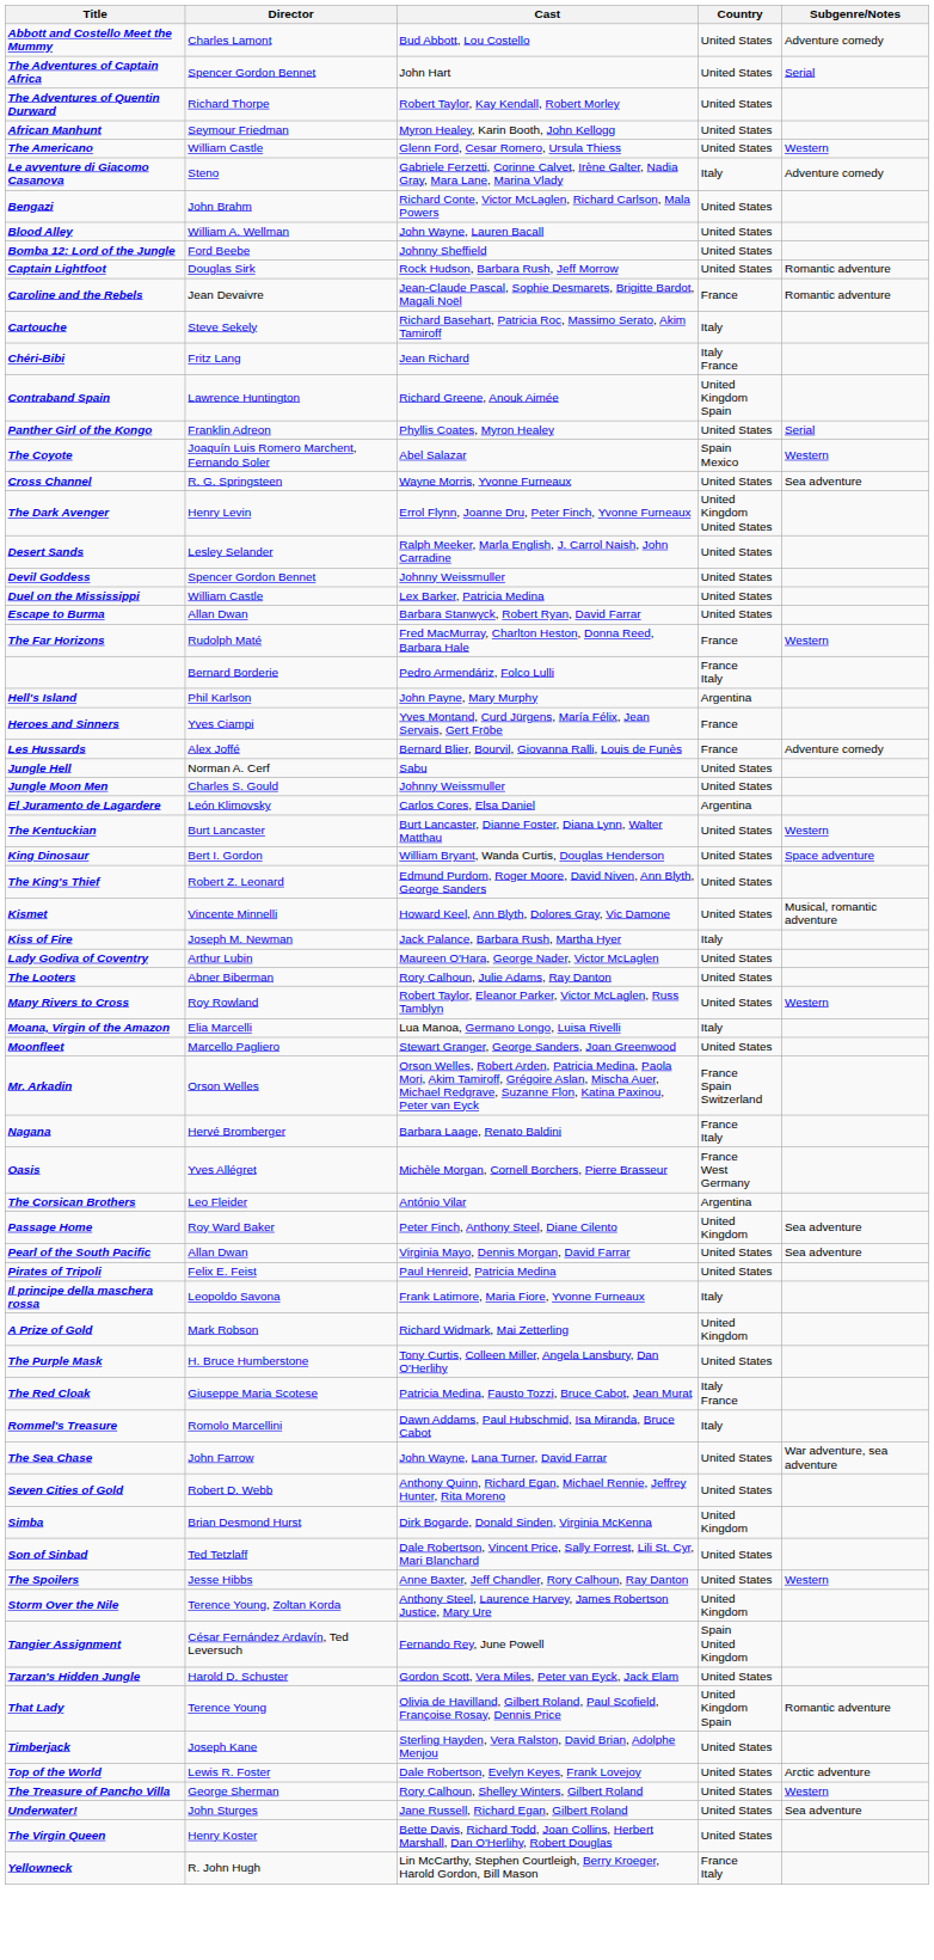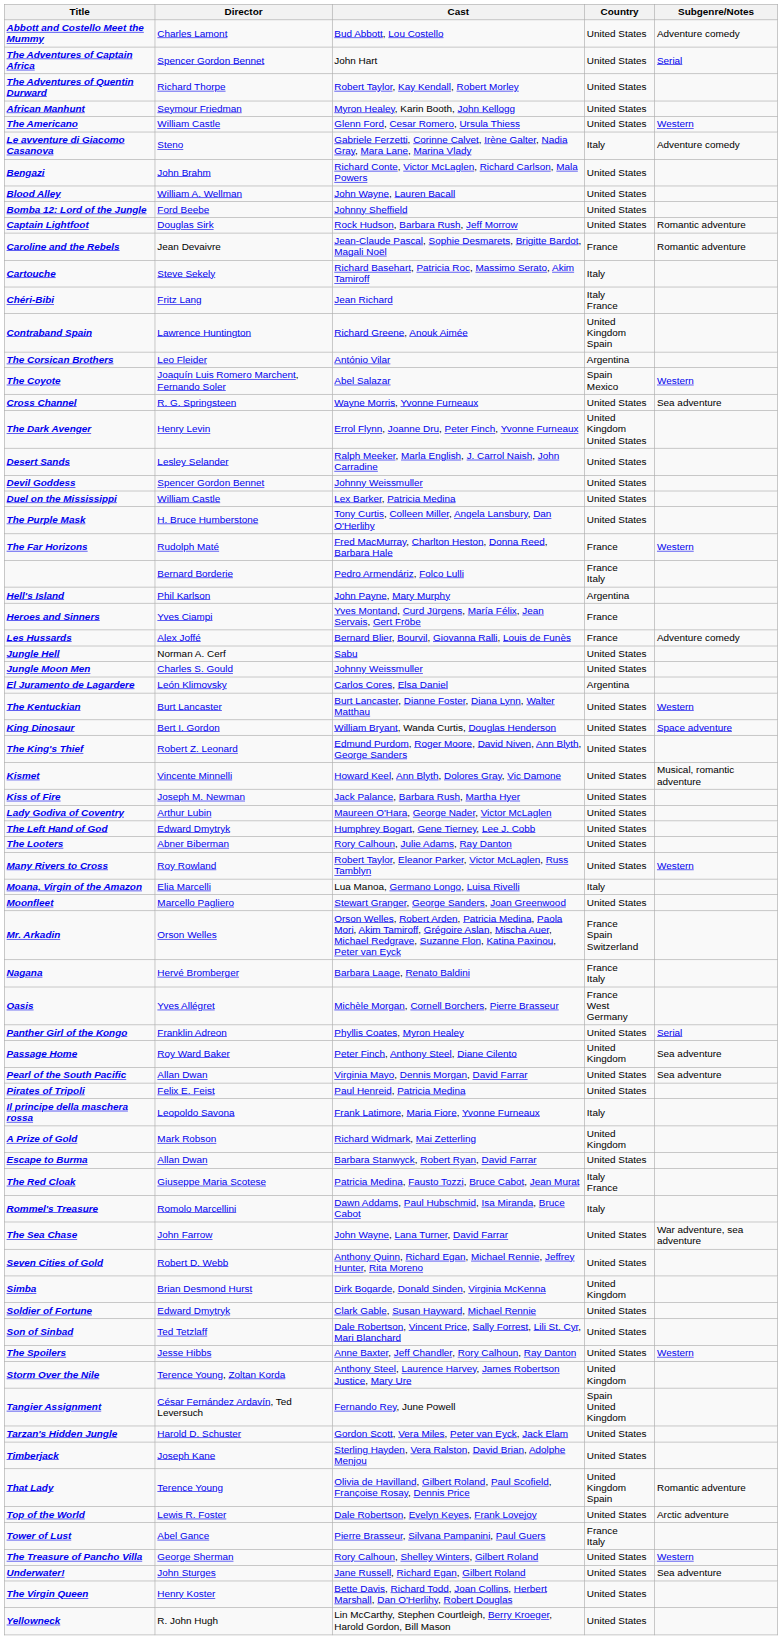rows swapped: The Corsican Brothers <-> Panther Girl of the Kongo
rows swapped: Escape to Burma <-> The Purple Mask
Kiss of Fire | Country: Italy -> United States
+ row: The Left Hand of God | Edward Dmytryk | Humphrey Bogart, Gene Tierney, Lee J. Cobb | United States
+ row: Soldier of Fortune | Edward Dmytryk | Clark Gable, Susan Hayward, Michael Rennie | United States
rows swapped: That Lady <-> Timberjack
+ row: Tower of Lust | Abel Gance | Pierre Brasseur, Silvana Pampanini, Paul Guers | France Italy
Yellowneck | Country: France Italy -> United States
